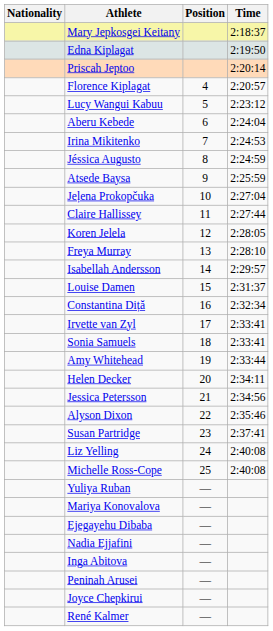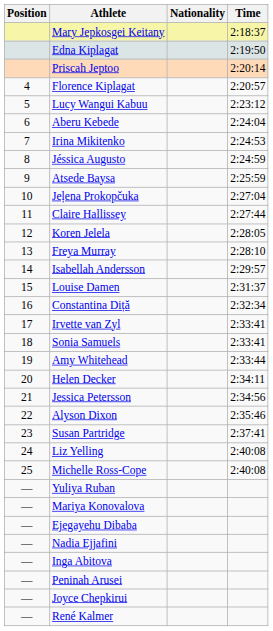columns swapped: Position <-> Nationality
